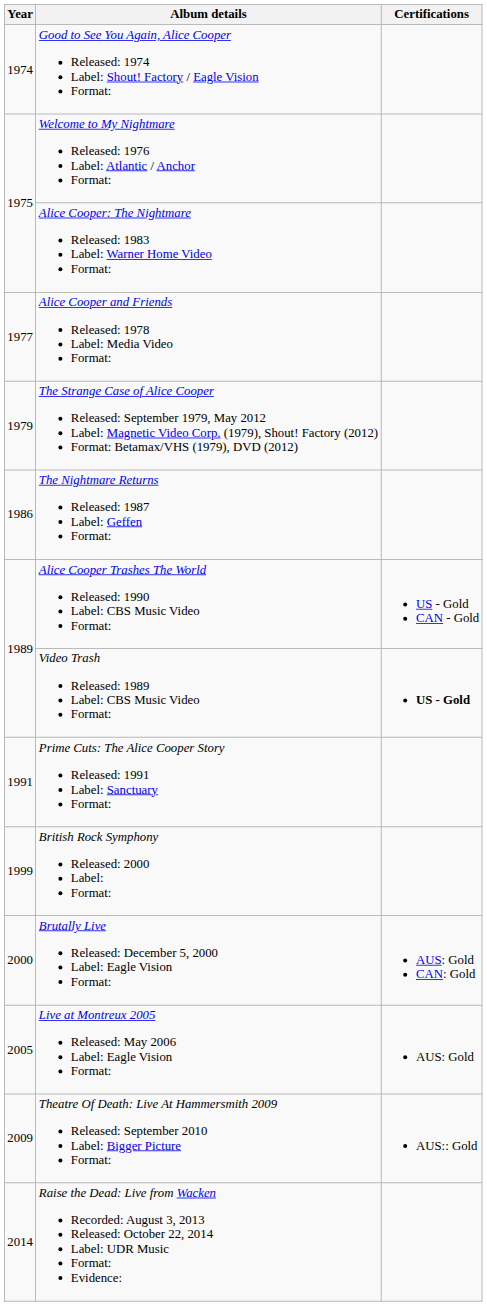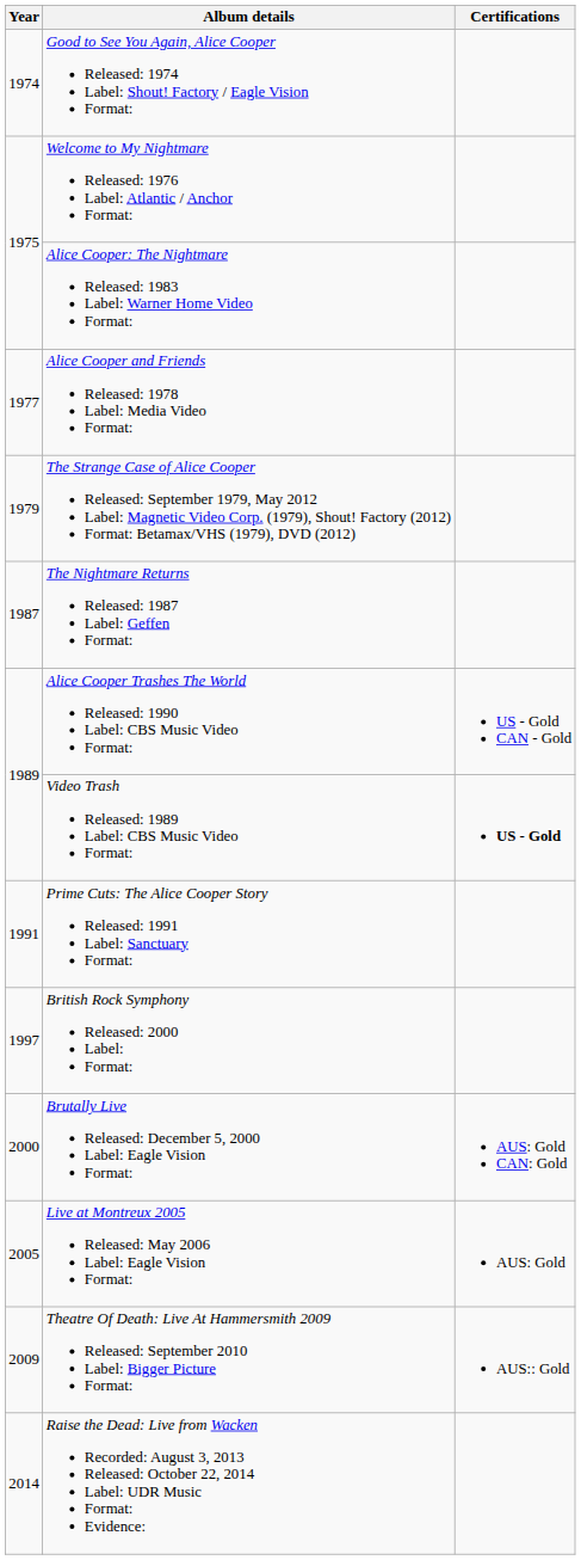The Nightmare Returns Released: 1987 Label: Geffen Format: | Year: 1986 -> 1987
British Rock Symphony Released: 2000 Label: Format: | Year: 1999 -> 1997
